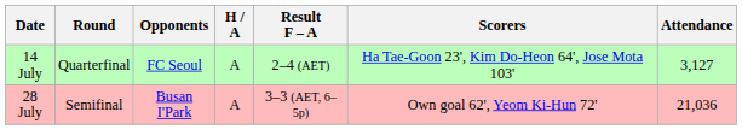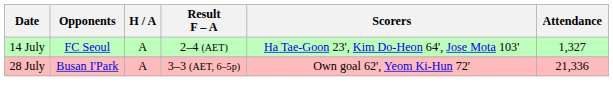- column: Round | Quarterfinal | Semifinal
14 July | Attendance: 3,127 -> 1,327
28 July | Attendance: 21,036 -> 21,336
